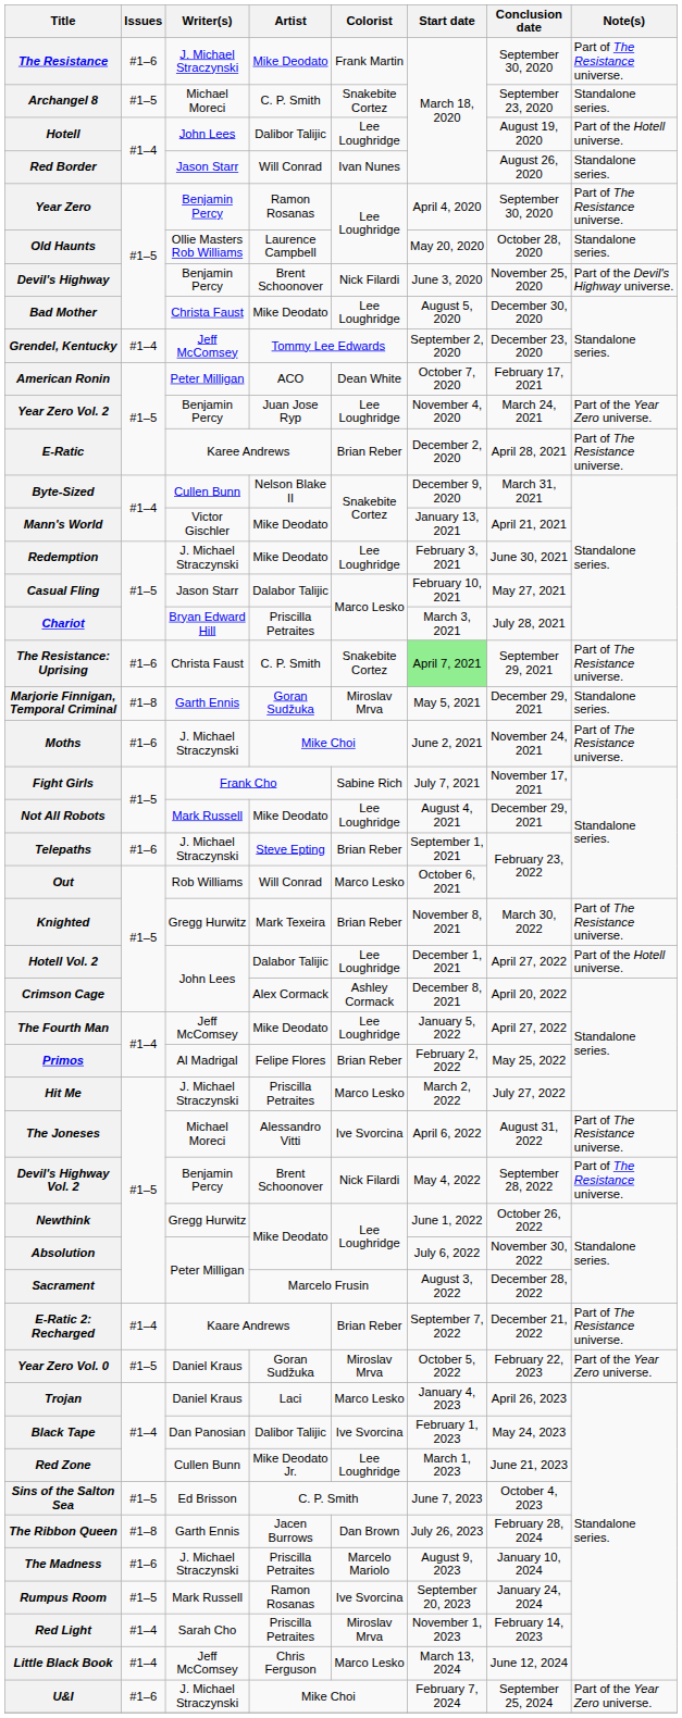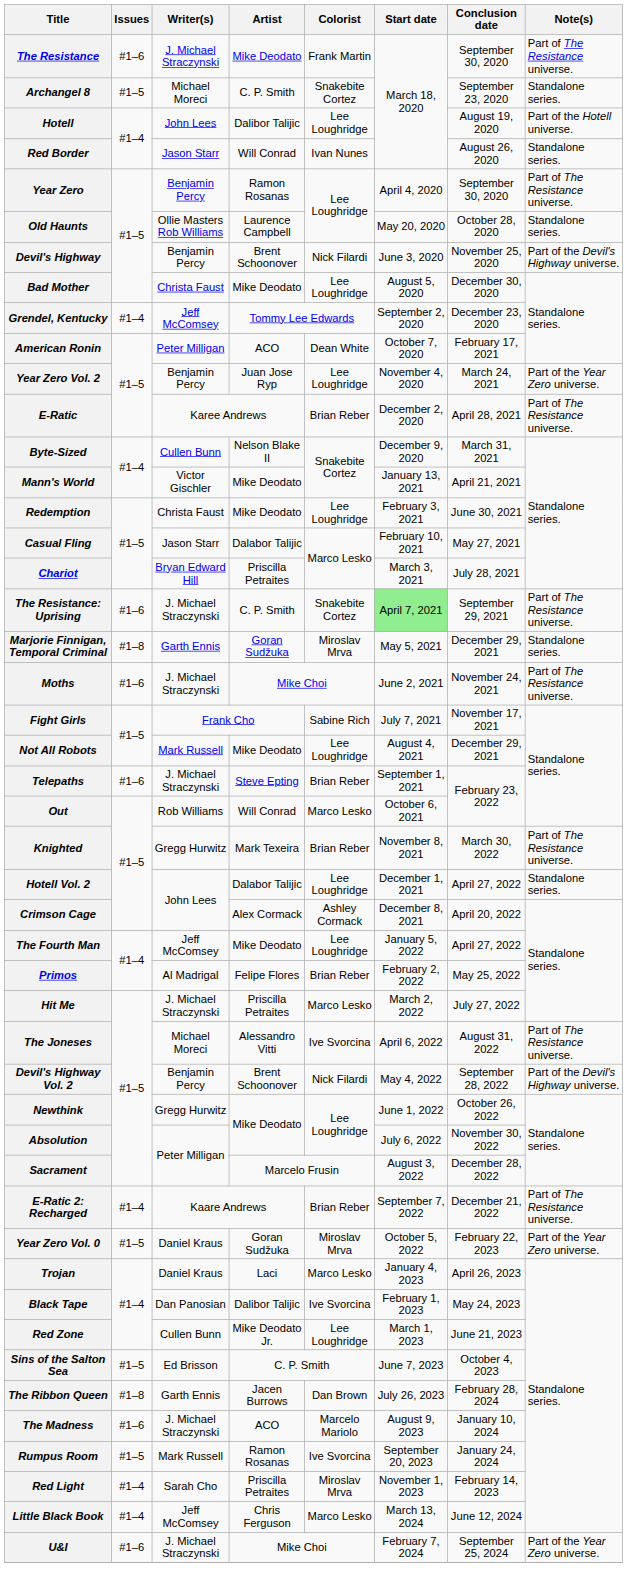Redemption | Writer(s): J. Michael Straczynski -> Christa Faust
The Resistance: Uprising | Writer(s): Christa Faust -> J. Michael Straczynski
Hotell Vol. 2 | Note(s): Part of the Hotell universe. -> Standalone series.
Devil's Highway Vol. 2 | Note(s): Part of The Resistance universe. -> Part of the Devil's Highway universe.
The Madness | Artist: Priscilla Petraites -> ACO
